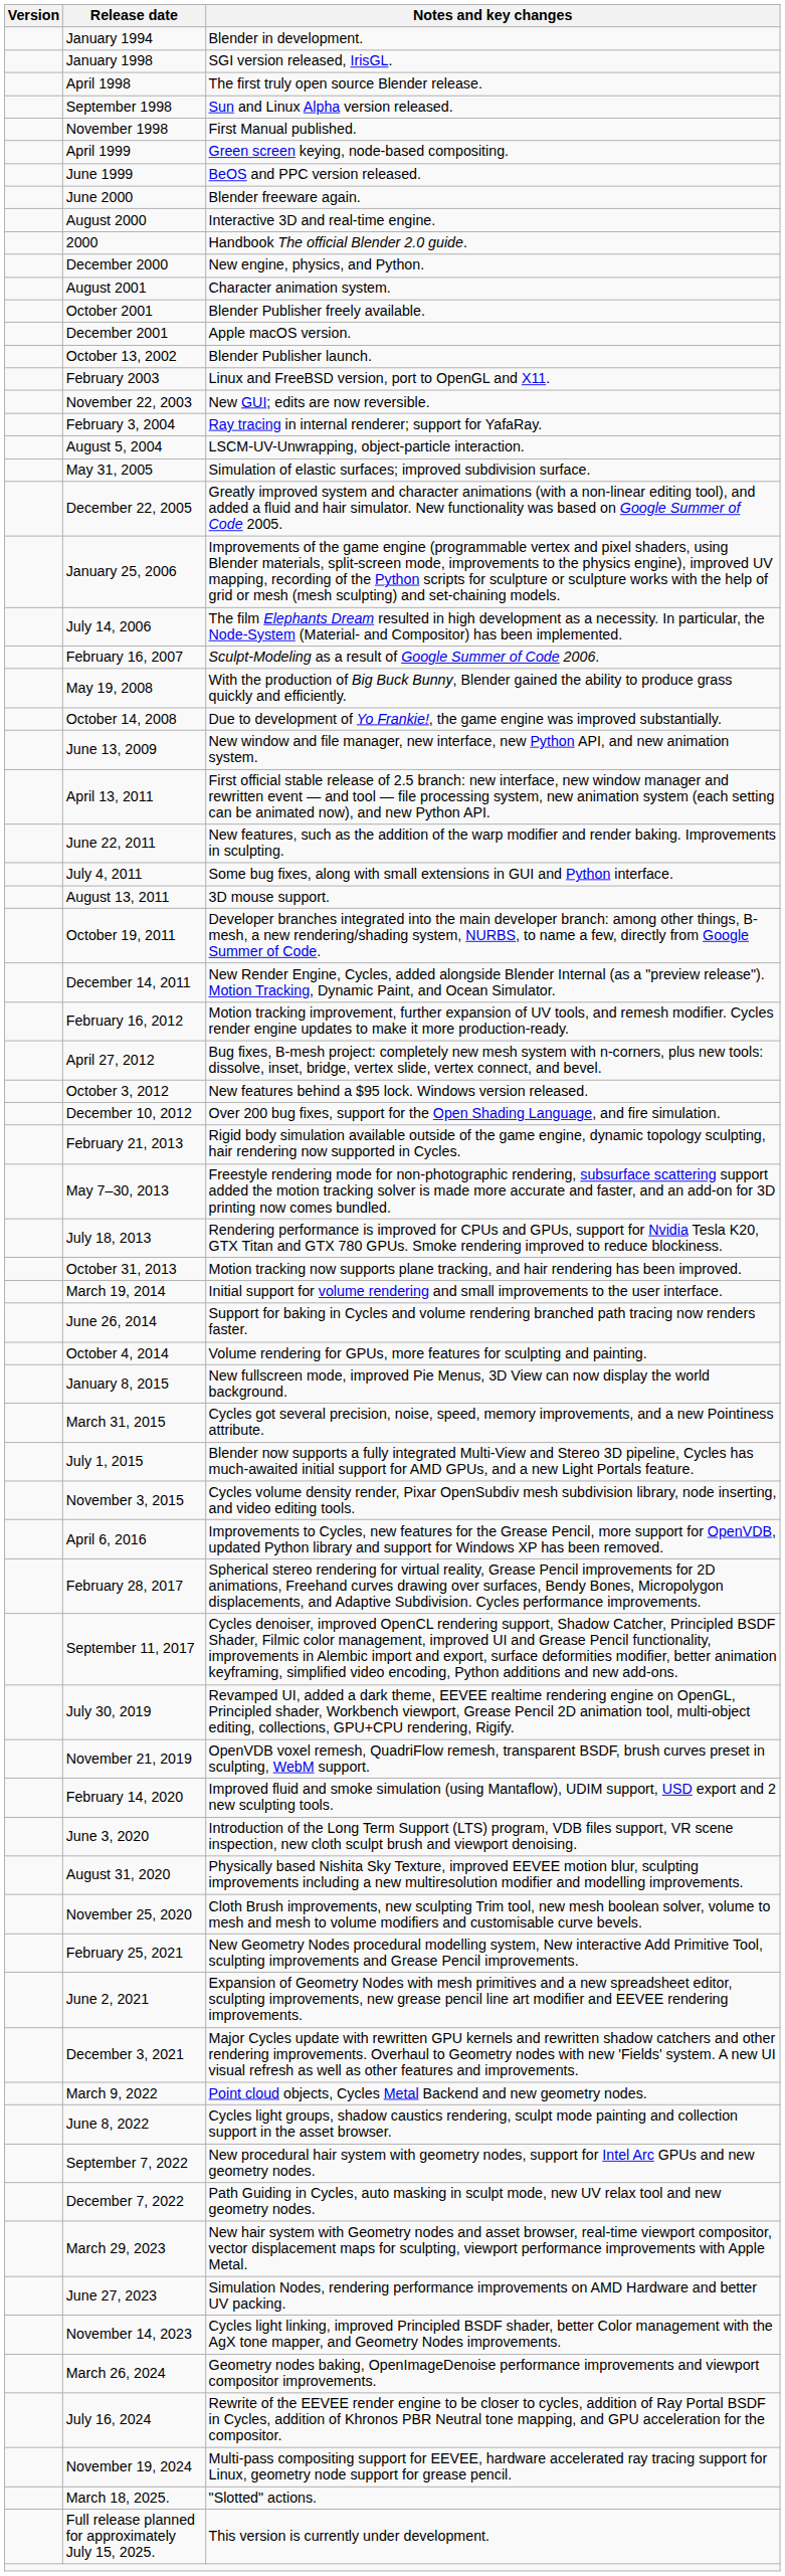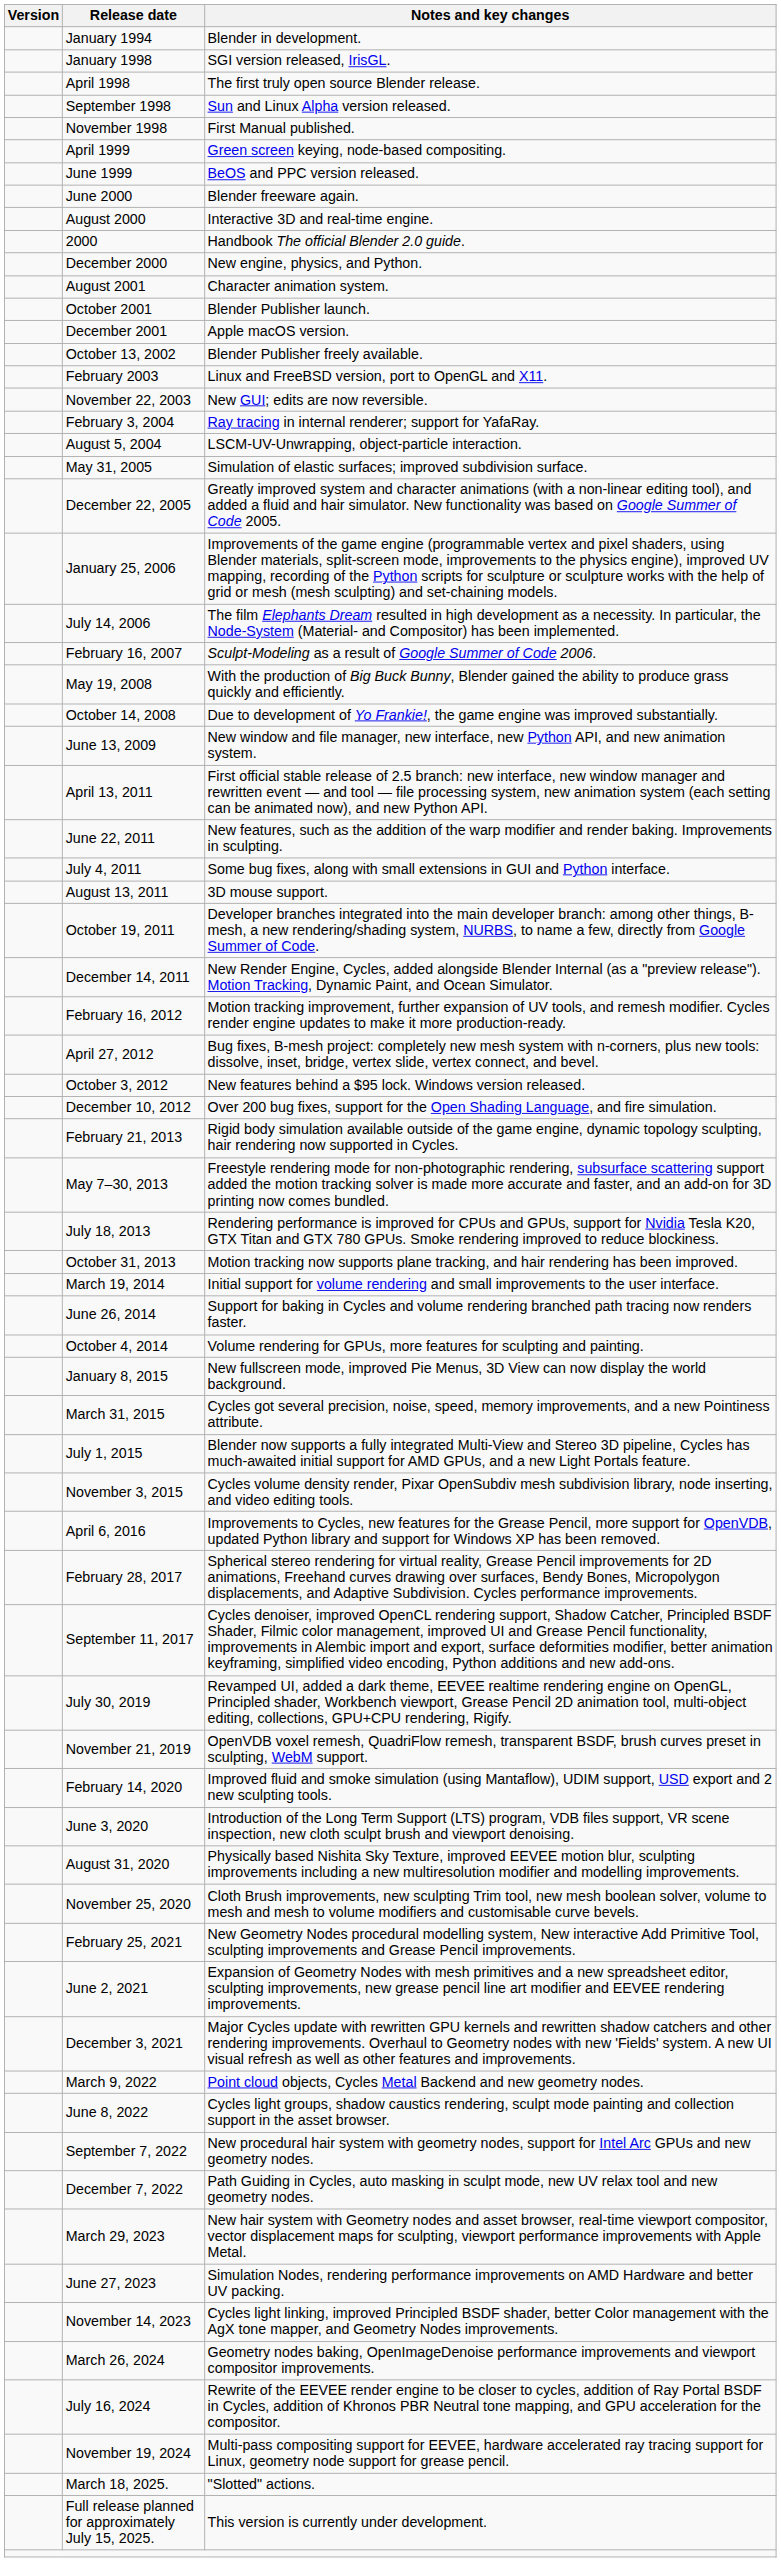October 2001 | Notes and key changes: Blender Publisher freely available. -> Blender Publisher launch.
October 13, 2002 | Notes and key changes: Blender Publisher launch. -> Blender Publisher freely available.
